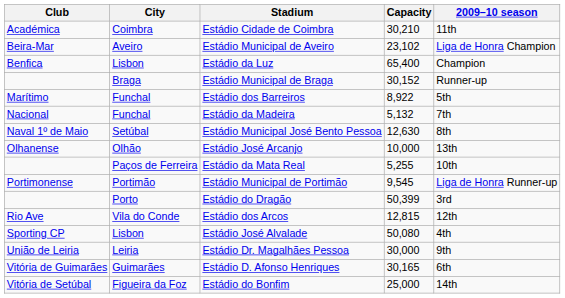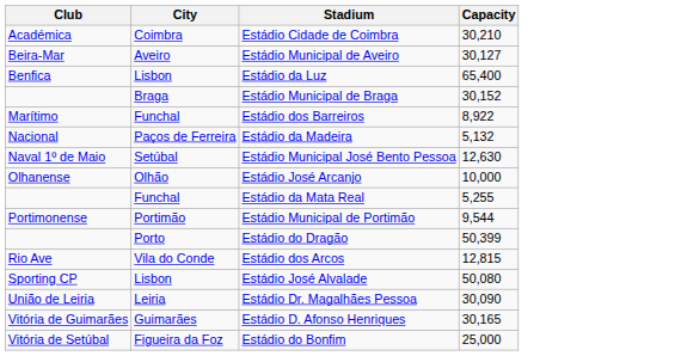- column: 2009–10 season | 11th | Liga de Honra Champion | Champion | Runner-up | 5th | 7th | 8th | 13th | 10th | Liga de Honra Runner-up | 3rd | 12th | 4th | 9th | 6th | 14th
Estádio Municipal de Aveiro | Capacity: 23,102 -> 30,127
Estádio da Madeira | City: Funchal -> Paços de Ferreira
Estádio da Mata Real | City: Paços de Ferreira -> Funchal
Estádio Municipal de Portimão | Capacity: 9,545 -> 9,544
Estádio Dr. Magalhães Pessoa | Capacity: 30,000 -> 30,090
